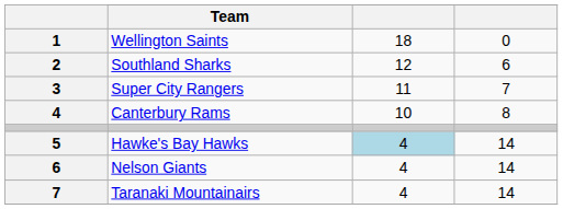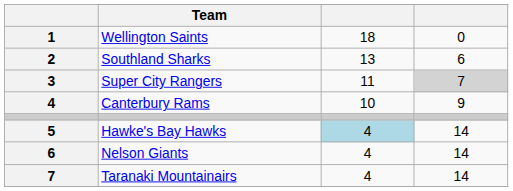Southland Sharks | column 3: 12 -> 13
Super City Rangers | column 4: no background -> lightgrey background
Canterbury Rams | column 4: 8 -> 9
